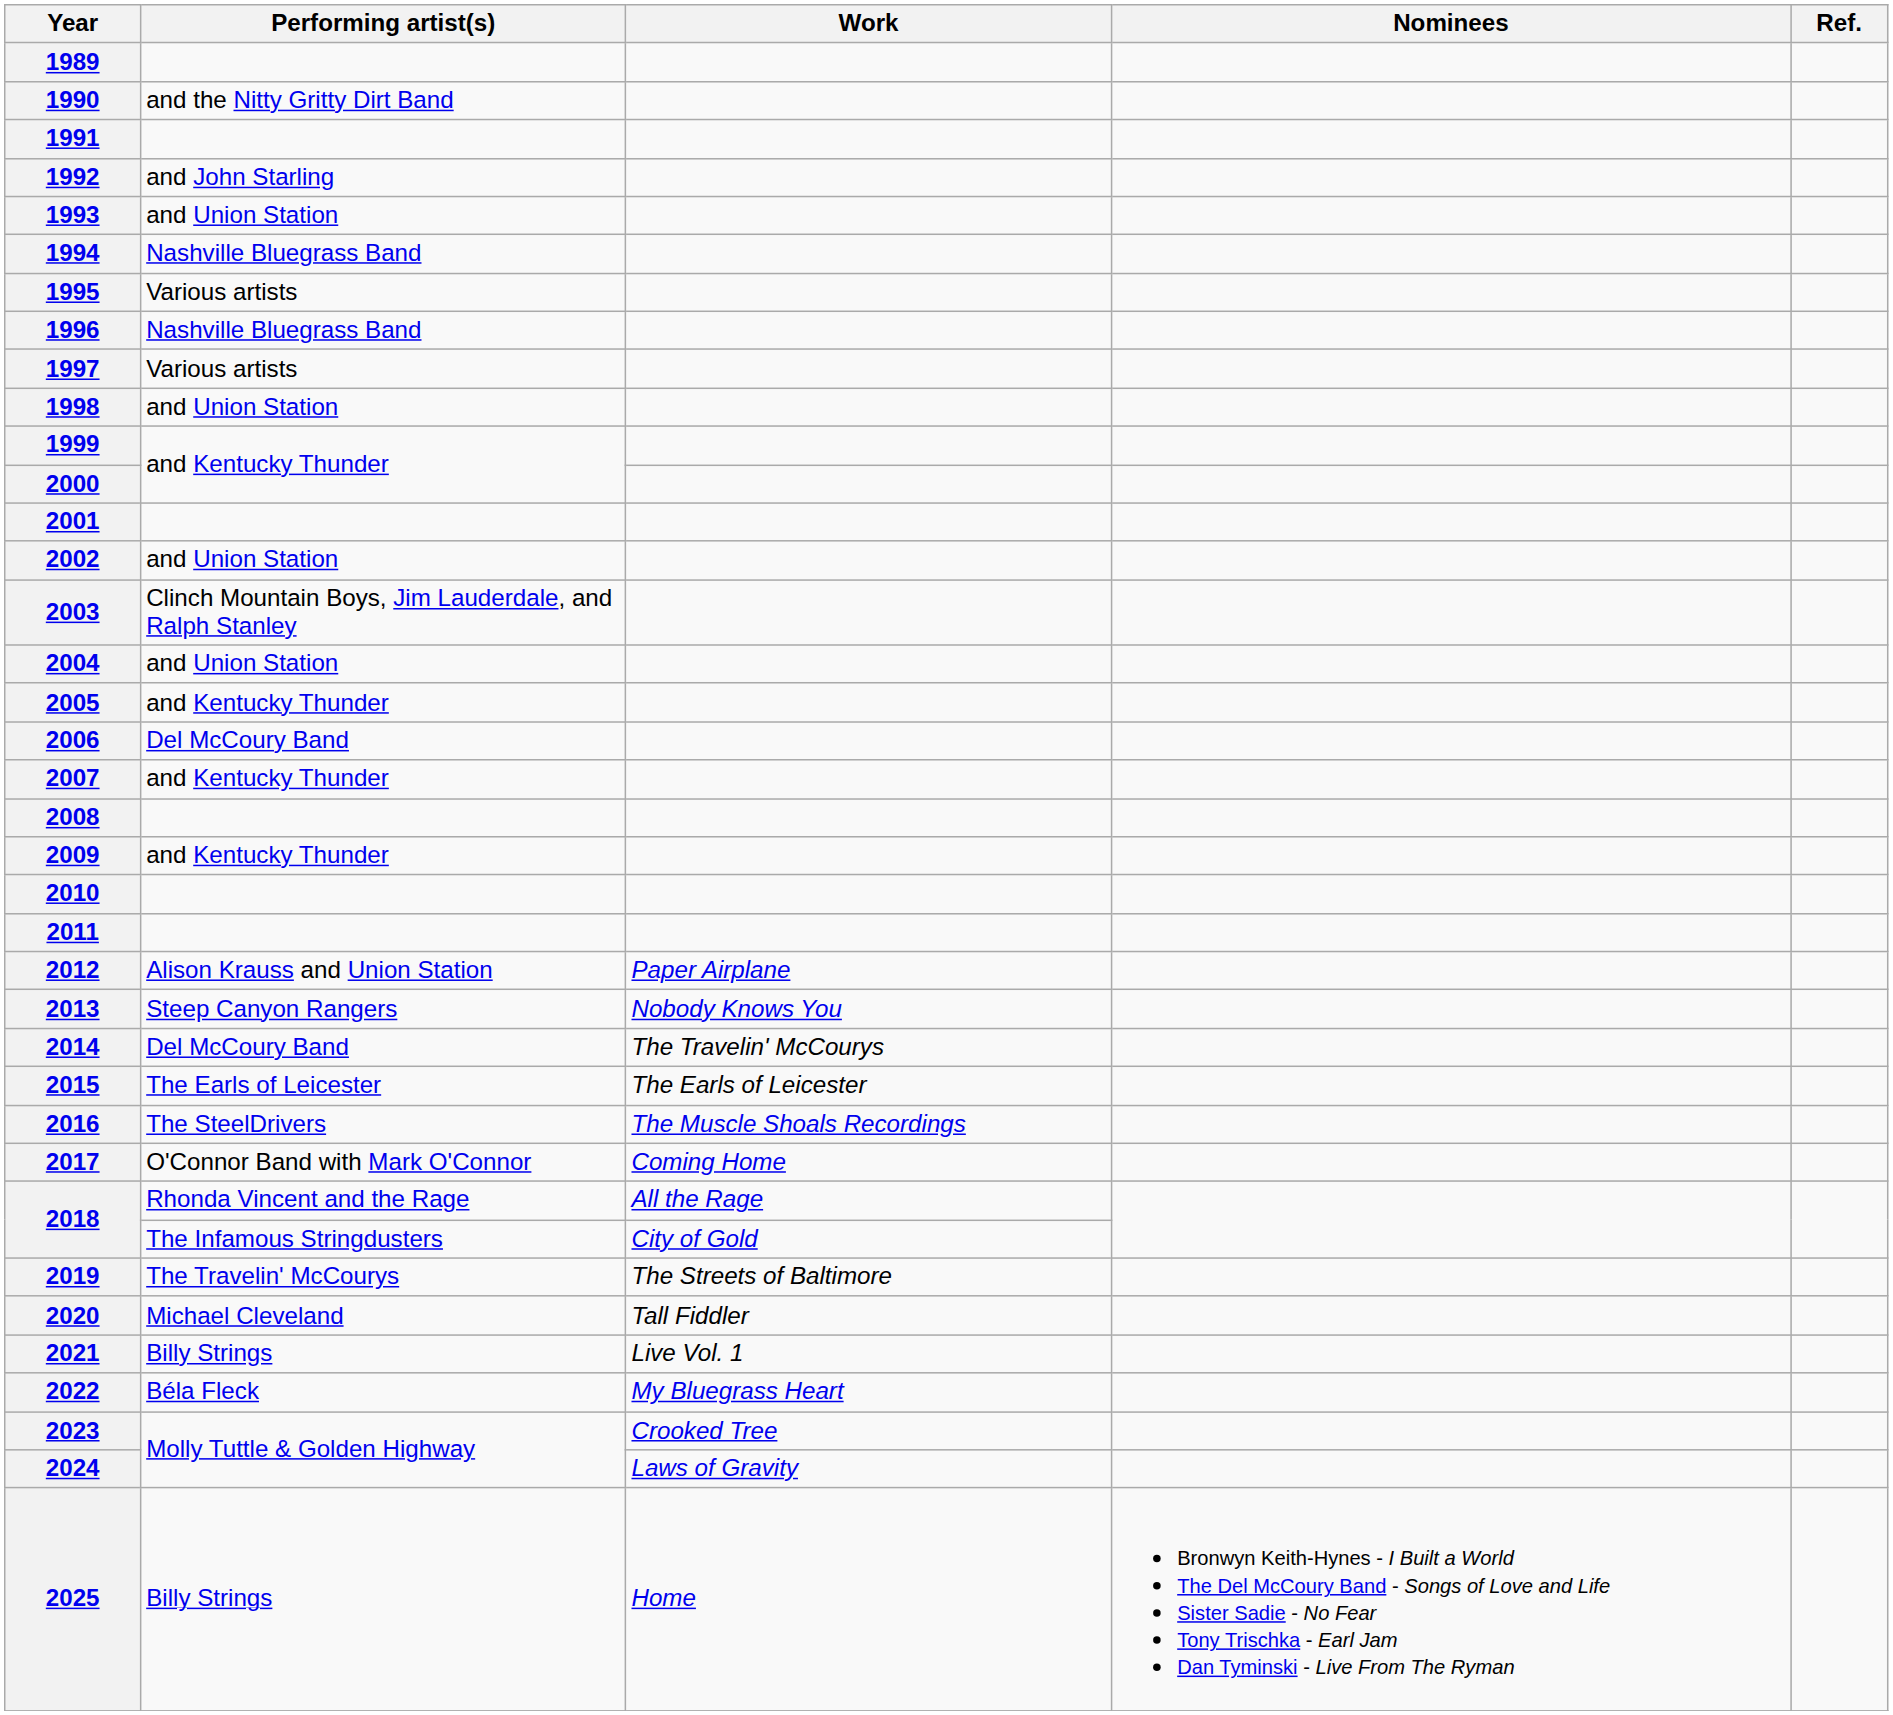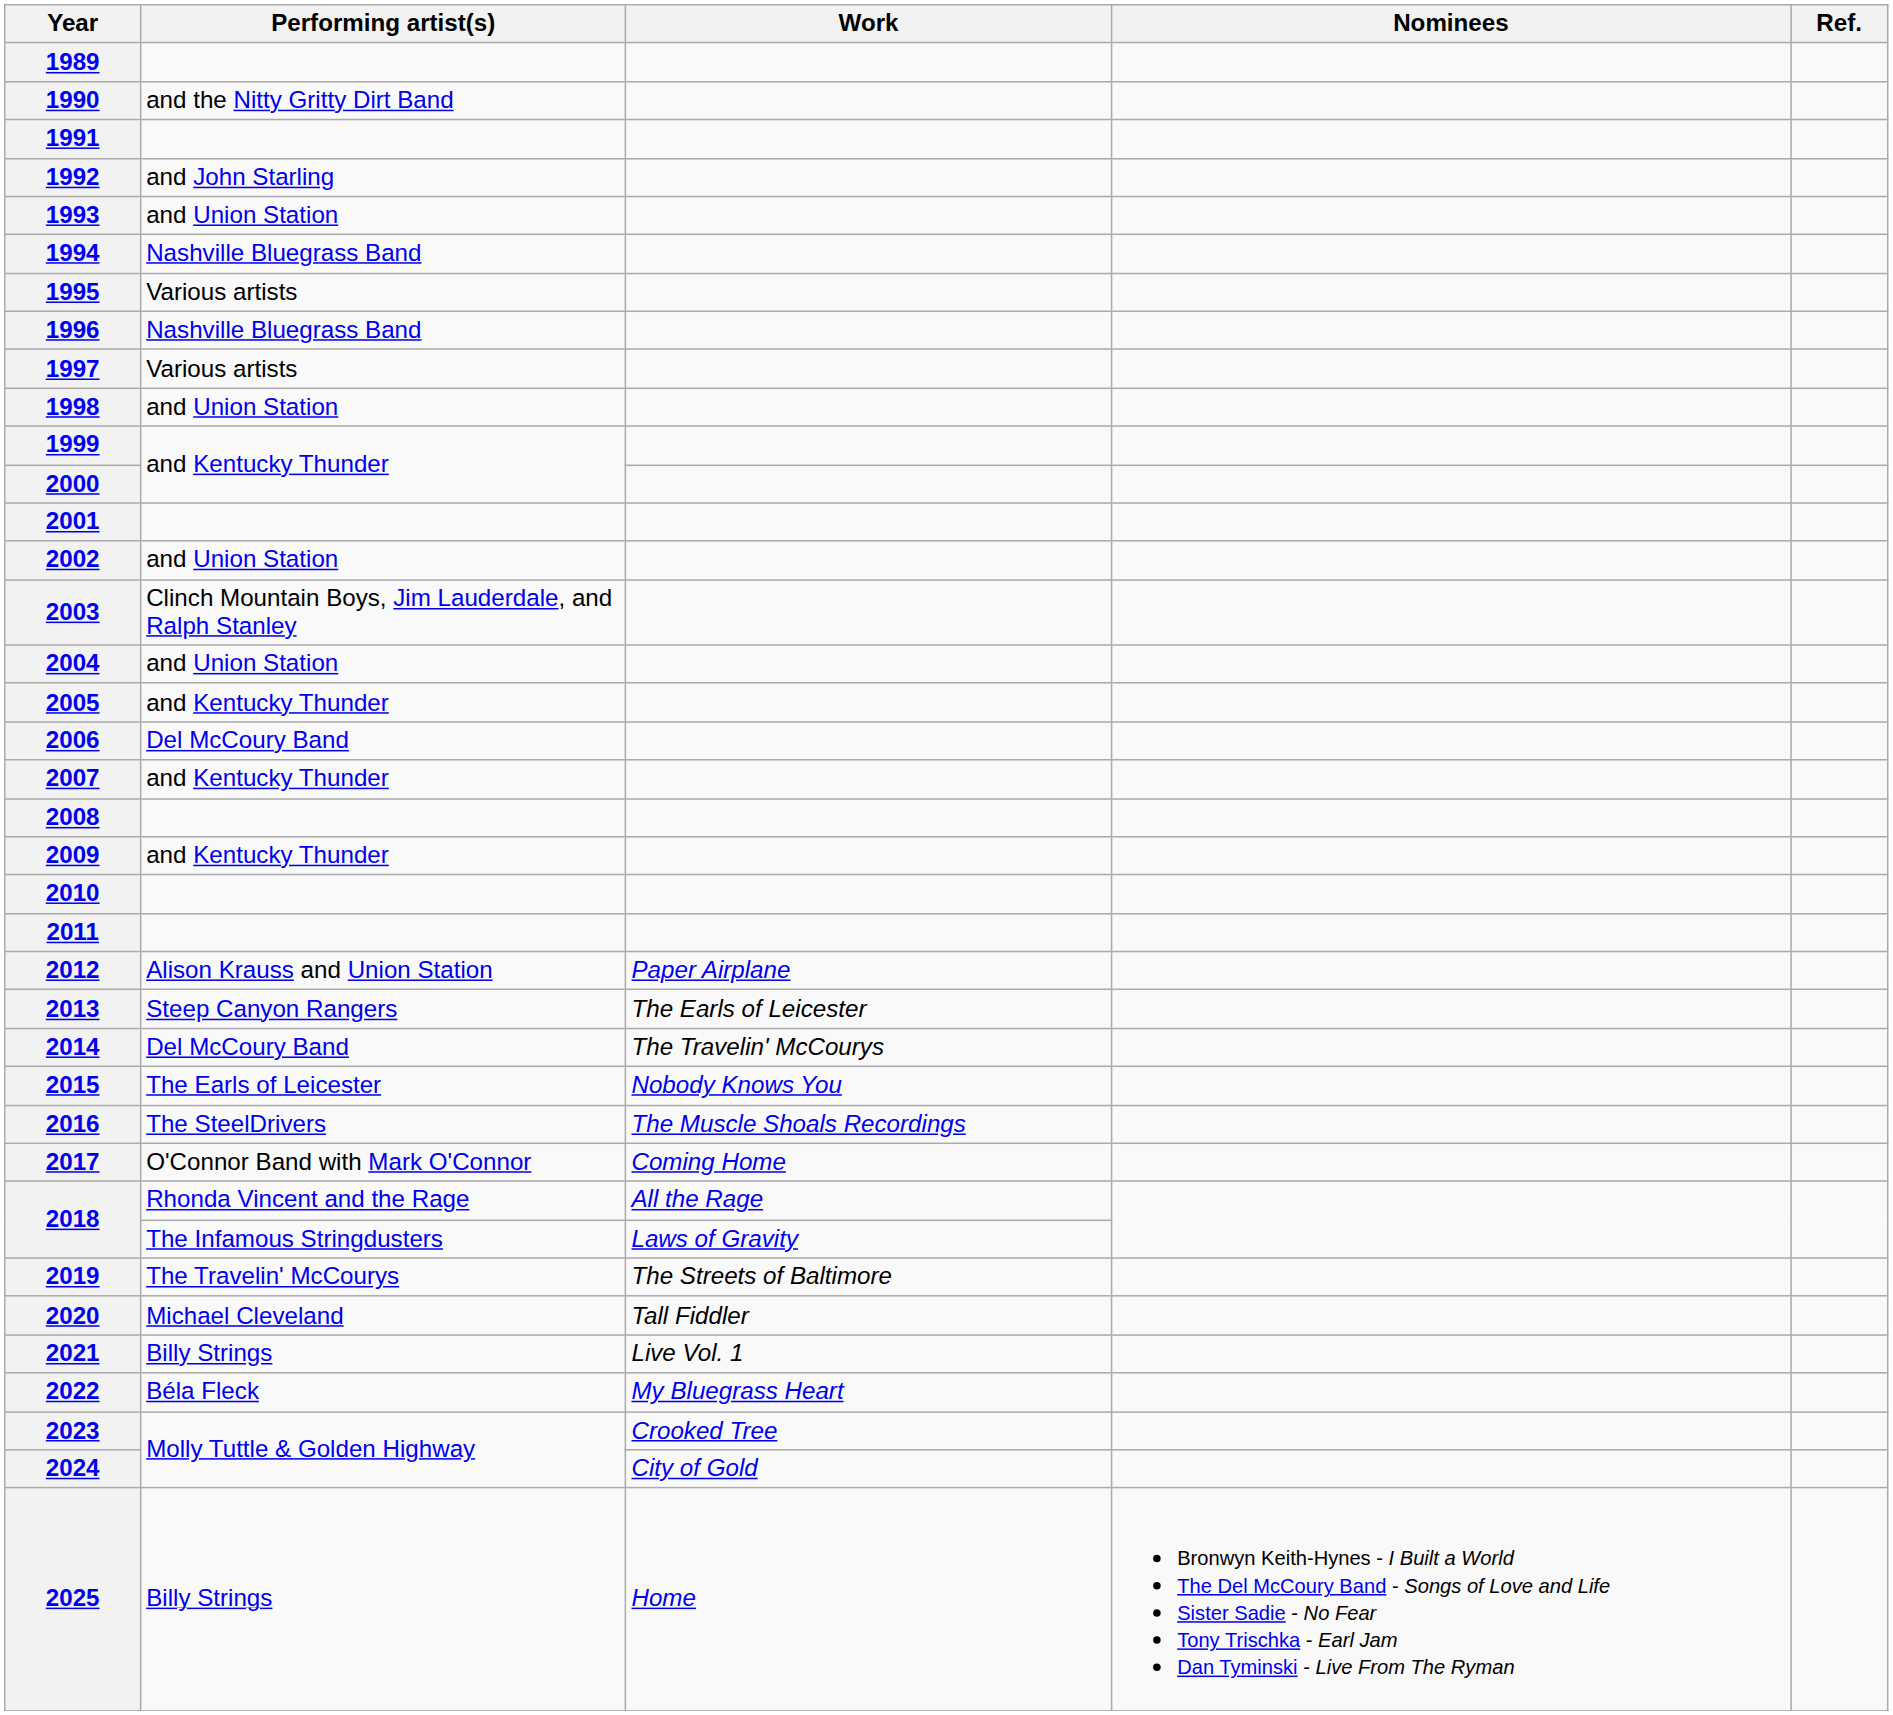2013 | Work: Nobody Knows You -> The Earls of Leicester
2015 | Work: The Earls of Leicester -> Nobody Knows You
2018 / The Infamous Stringdusters | Work: City of Gold -> Laws of Gravity
2024 | Work: Laws of Gravity -> City of Gold
